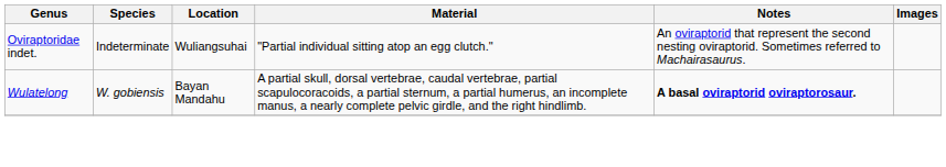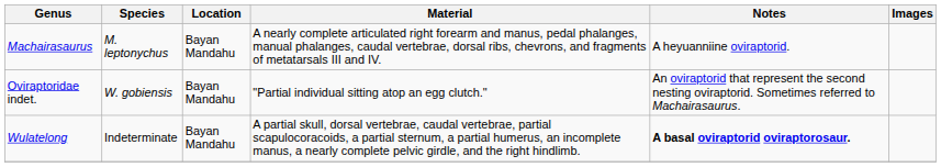+ row: Machairasaurus | M. leptonychus | Bayan Mandahu | A nearly complete articulated right forearm and manus, pedal phalanges, manual phalanges, caudal vertebrae, dorsal ribs, chevrons, and fragments of metatarsals III and IV. | A heyuanniine oviraptorid.
Oviraptoridae indet. | Species: Indeterminate -> W. gobiensis
Oviraptoridae indet. | Location: Wuliangsuhai -> Bayan Mandahu
Wulatelong | Species: W. gobiensis -> Indeterminate
